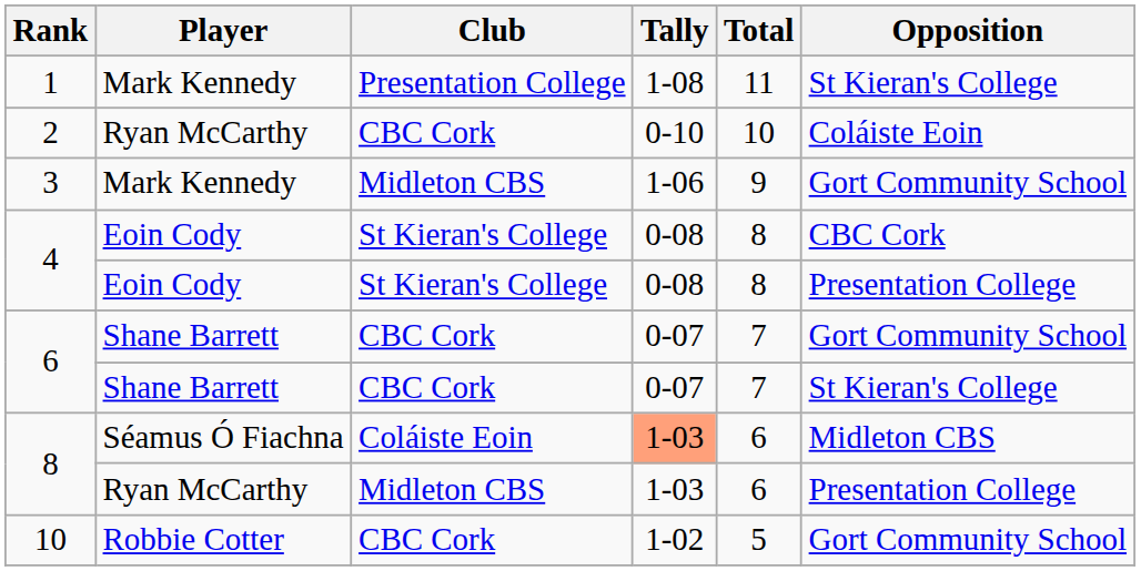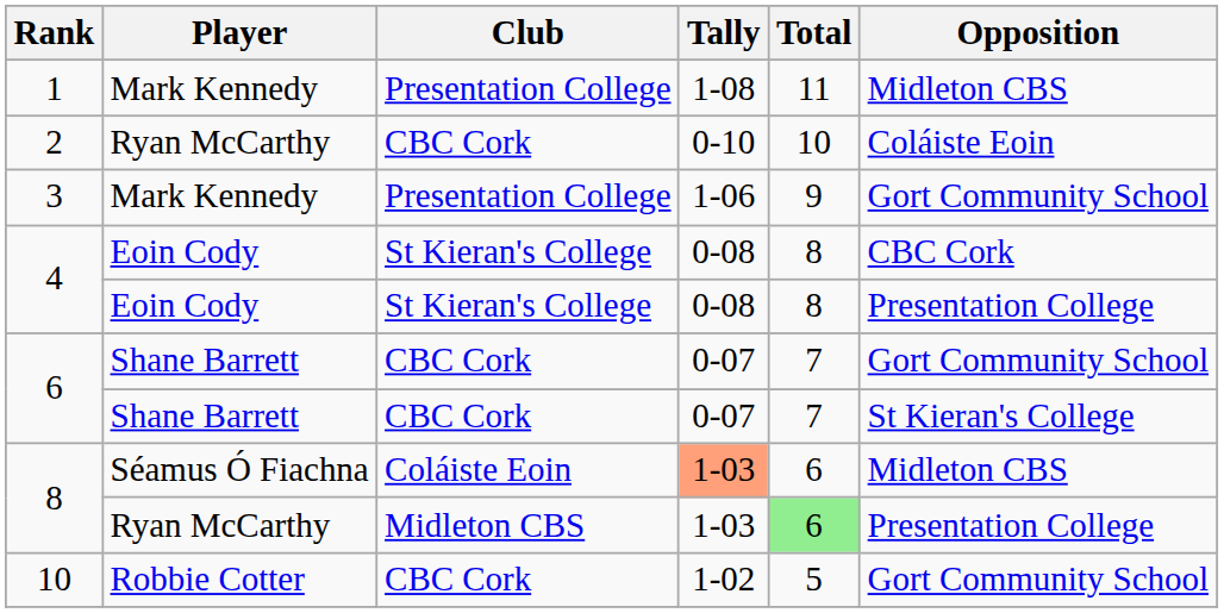1 | Opposition: St Kieran's College -> Midleton CBS
3 | Club: Midleton CBS -> Presentation College
8 / Ryan McCarthy | Total: no background -> lightgreen background
